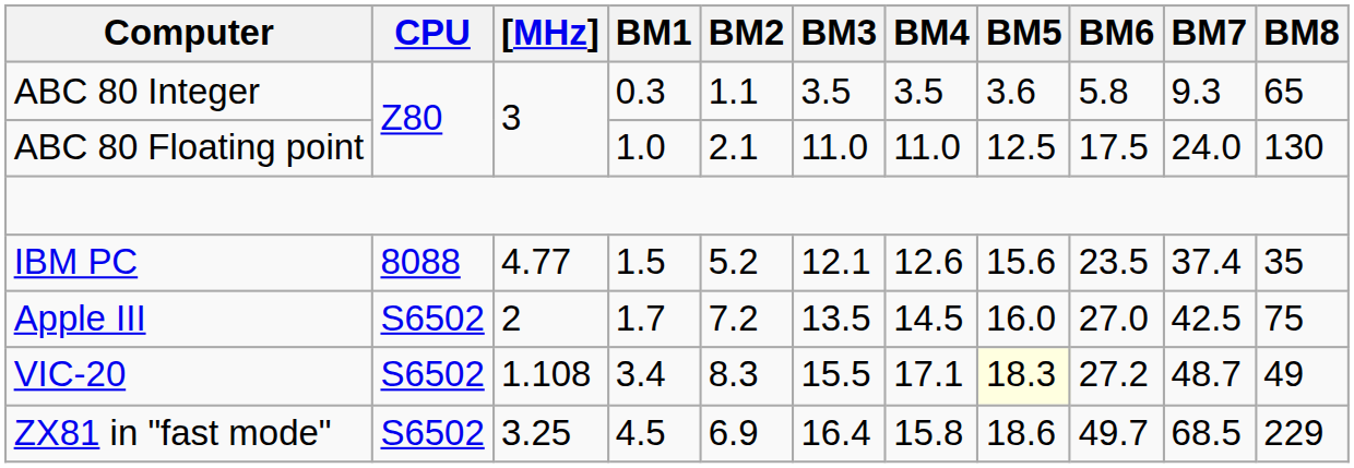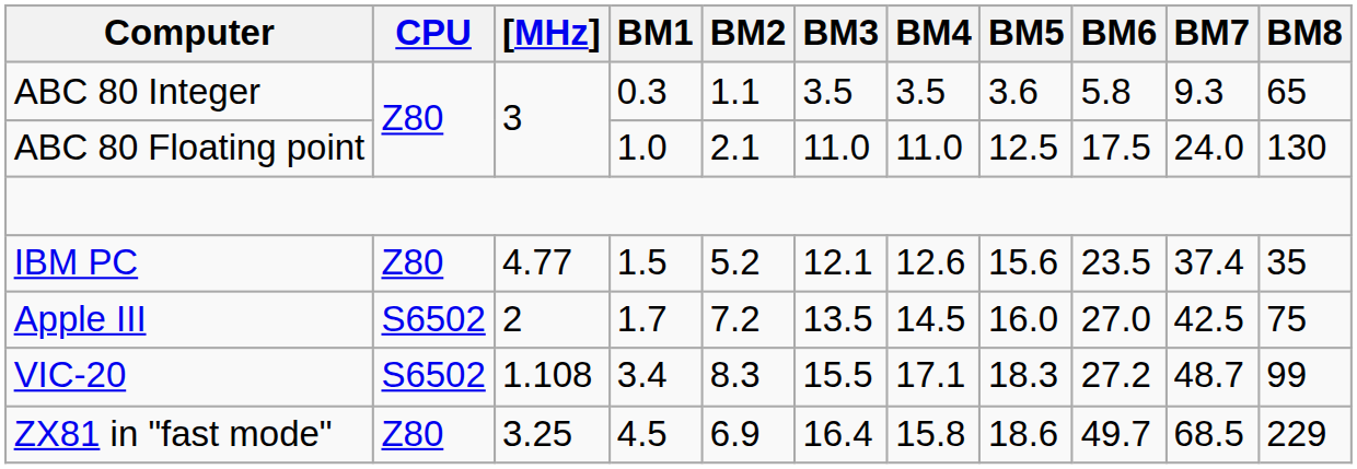IBM PC | CPU: 8088 -> Z80
VIC-20 | BM5: lightyellow background -> no background
VIC-20 | BM8: 49 -> 99
ZX81 in "fast mode" | CPU: S6502 -> Z80
